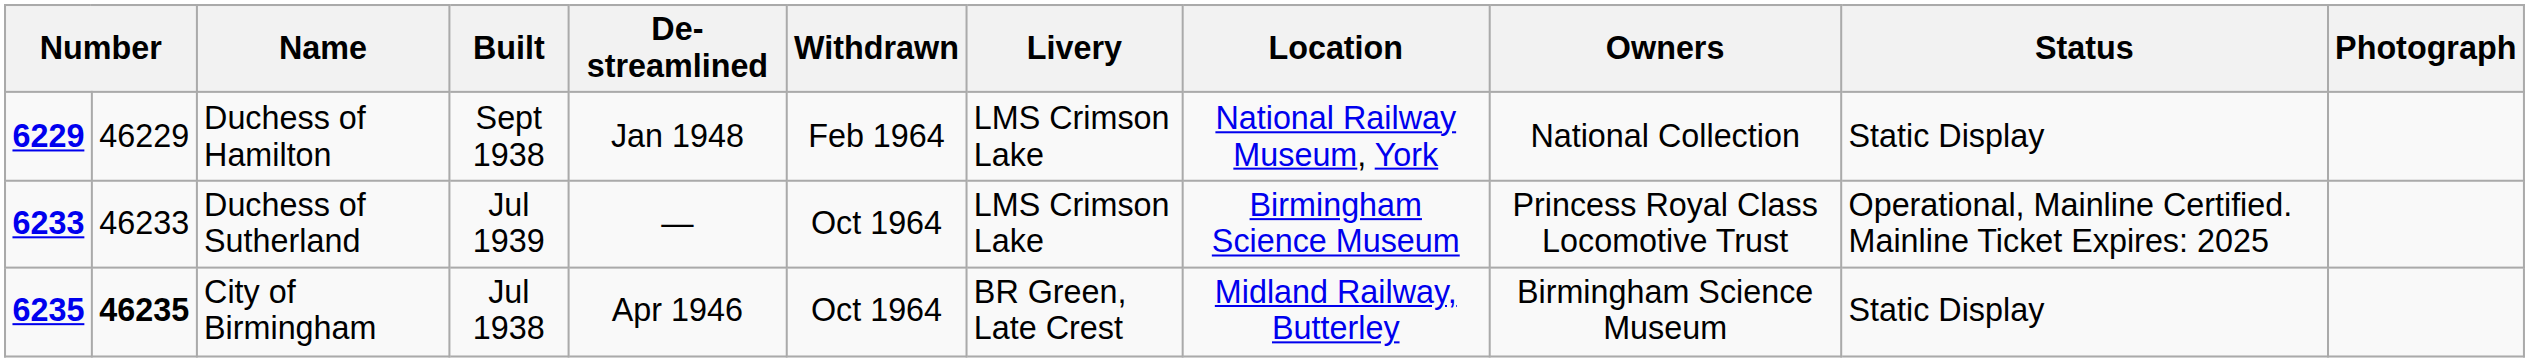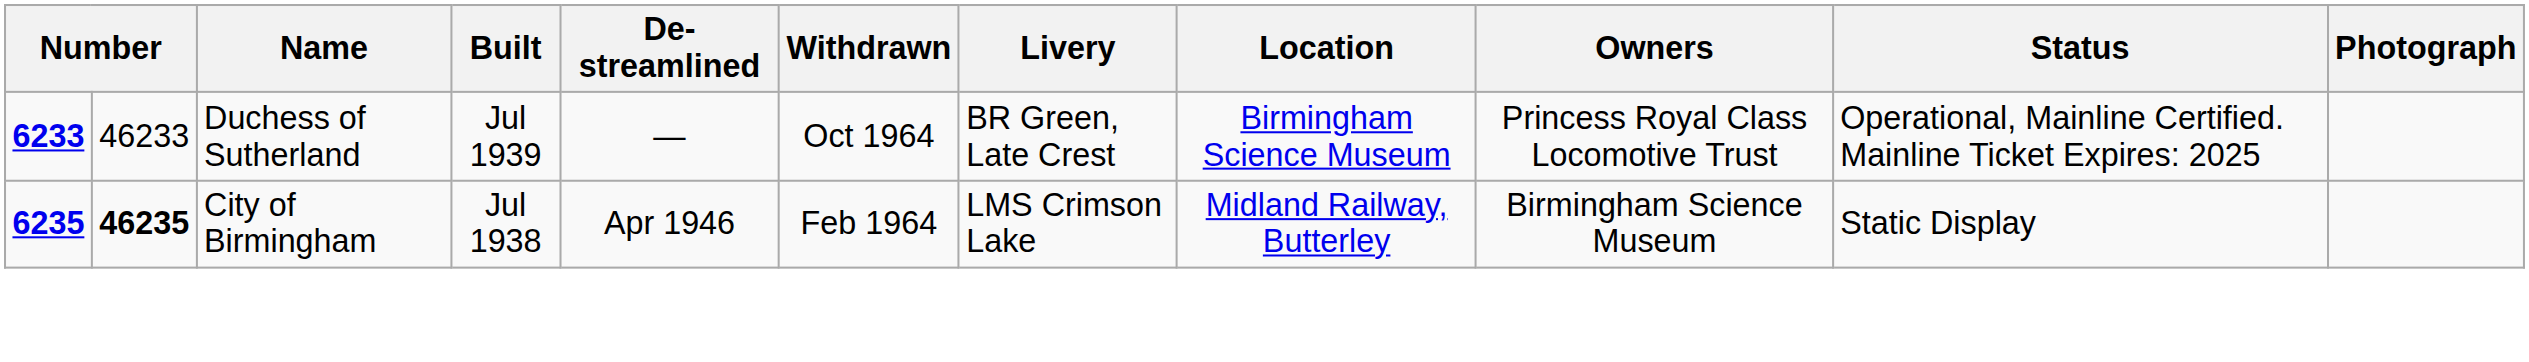- row: 6229 | 46229 | Duchess of Hamilton | Sept 1938 | Jan 1948 | Feb 1964 | LMS Crimson Lake | National Railway Museum, York | National Collection | Static Display
Duchess of Sutherland | Livery: LMS Crimson Lake -> BR Green, Late Crest
City of Birmingham | Withdrawn: Oct 1964 -> Feb 1964
City of Birmingham | Livery: BR Green, Late Crest -> LMS Crimson Lake
